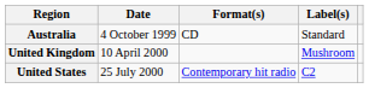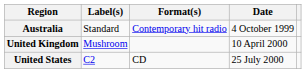columns swapped: Date <-> Label(s)
Australia | Format(s): CD -> Contemporary hit radio
United States | Format(s): Contemporary hit radio -> CD
